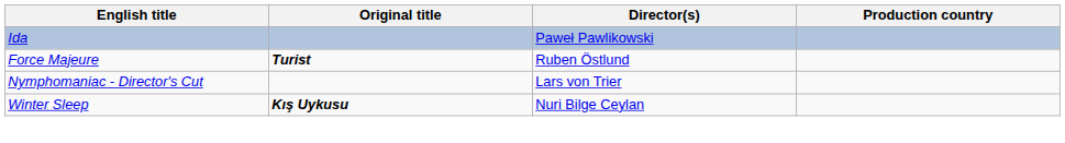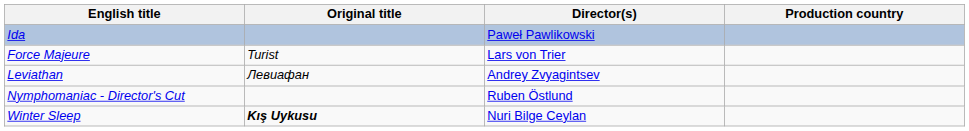Force Majeure | Original title: bold -> normal
Force Majeure | Director(s): Ruben Östlund -> Lars von Trier
+ row: Leviathan | Левиафан | Andrey Zvyagintsev
Nymphomaniac - Director's Cut | Director(s): Lars von Trier -> Ruben Östlund
